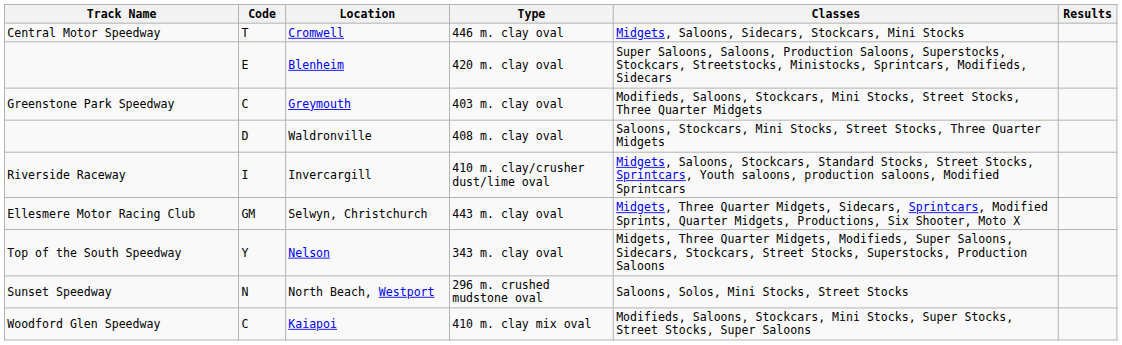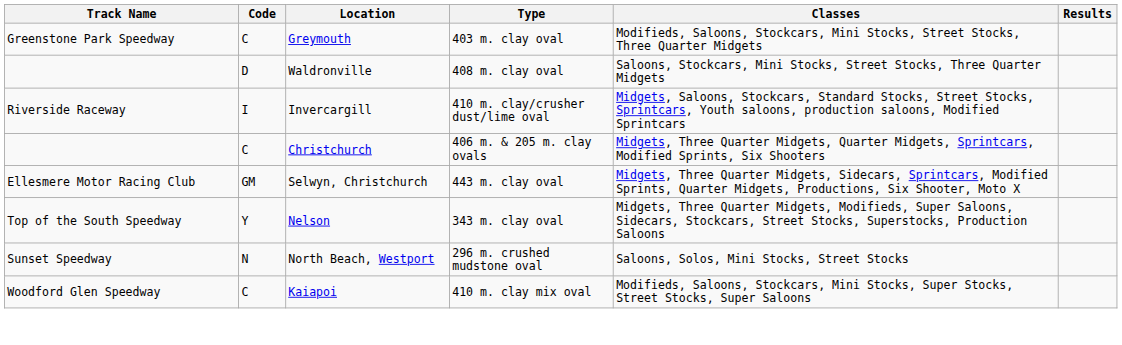- row: Central Motor Speedway | T | Cromwell | 446 m. clay oval | Midgets, Saloons, Sidecars, Stockcars, Mini Stocks
- row: E | Blenheim | 420 m. clay oval | Super Saloons, Saloons, Production Saloons, Superstocks, Stockcars, Streetstocks, Ministocks, Sprintcars, Modifieds, Sidecars
+ row: C | Christchurch | 406 m. & 205 m. clay ovals | Midgets, Three Quarter Midgets, Quarter Midgets, Sprintcars, Modified Sprints, Six Shooters
